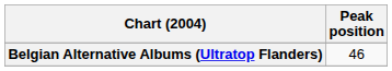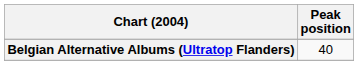Belgian Alternative Albums (Ultratop Flanders) | Peak position: 46 -> 40
